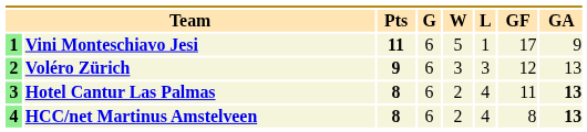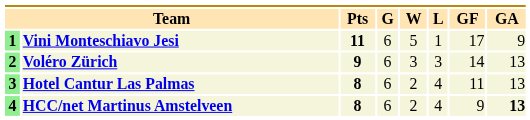Voléro Zürich | GF: 12 -> 14
Hotel Cantur Las Palmas | GA: bold -> normal
HCC/net Martinus Amstelveen | GF: 8 -> 9
